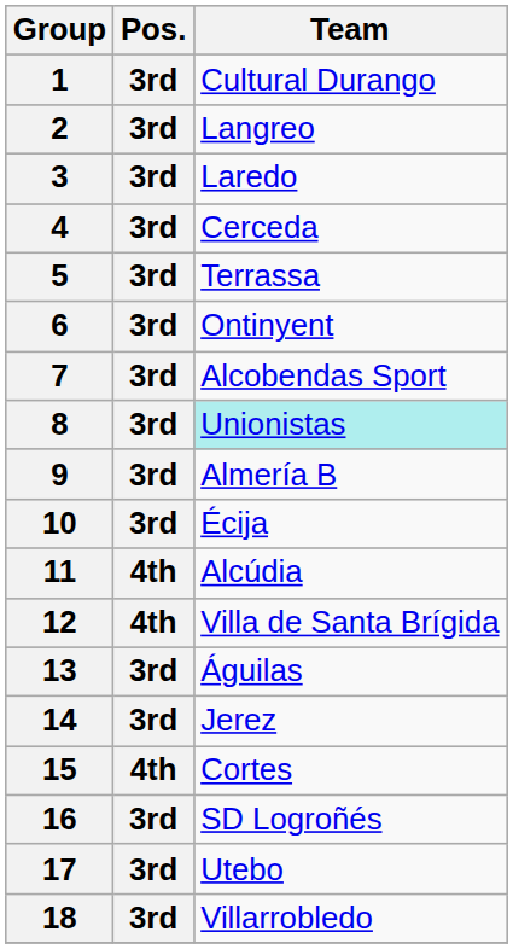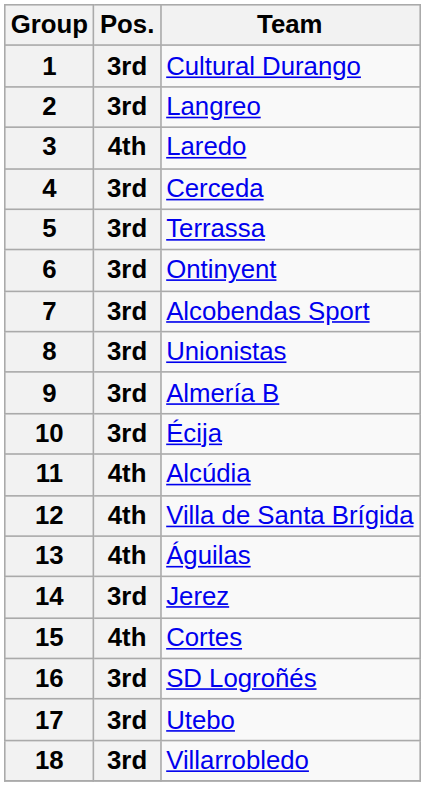3 | Pos.: 3rd -> 4th
8 | Team: paleturquoise background -> no background
13 | Pos.: 3rd -> 4th
